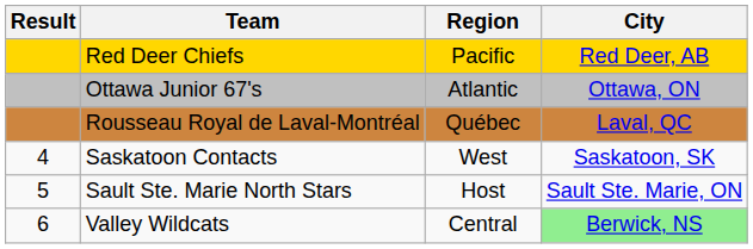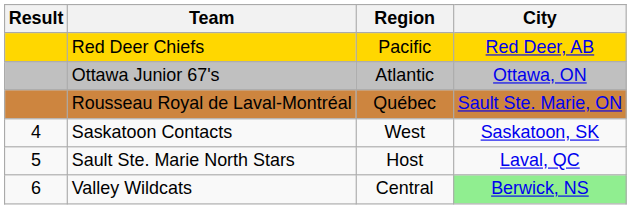Rousseau Royal de Laval-Montréal | City: Laval, QC -> Sault Ste. Marie, ON
Sault Ste. Marie North Stars | City: Sault Ste. Marie, ON -> Laval, QC
